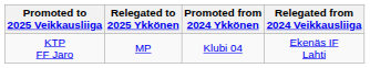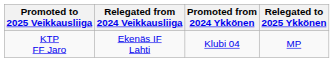columns swapped: Relegated to 2025 Ykkönen <-> Relegated from 2024 Veikkausliiga
